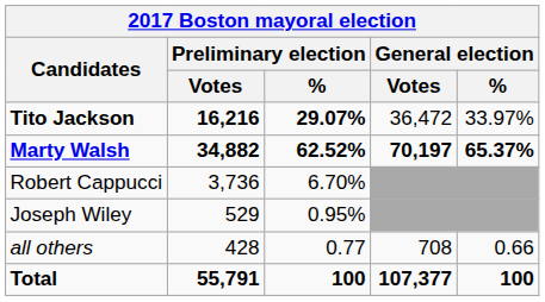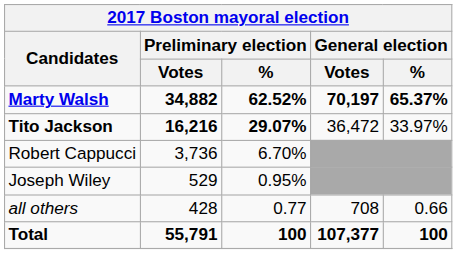rows swapped: Marty Walsh <-> Tito Jackson
